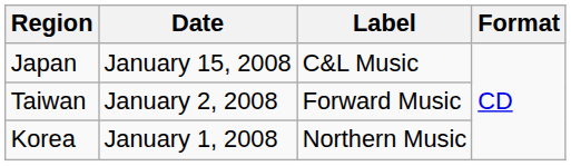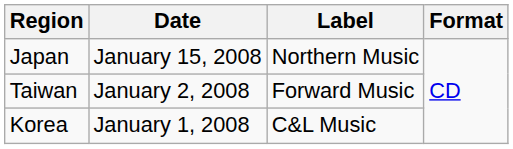Japan | Label: C&L Music -> Northern Music
Korea | Label: Northern Music -> C&L Music
